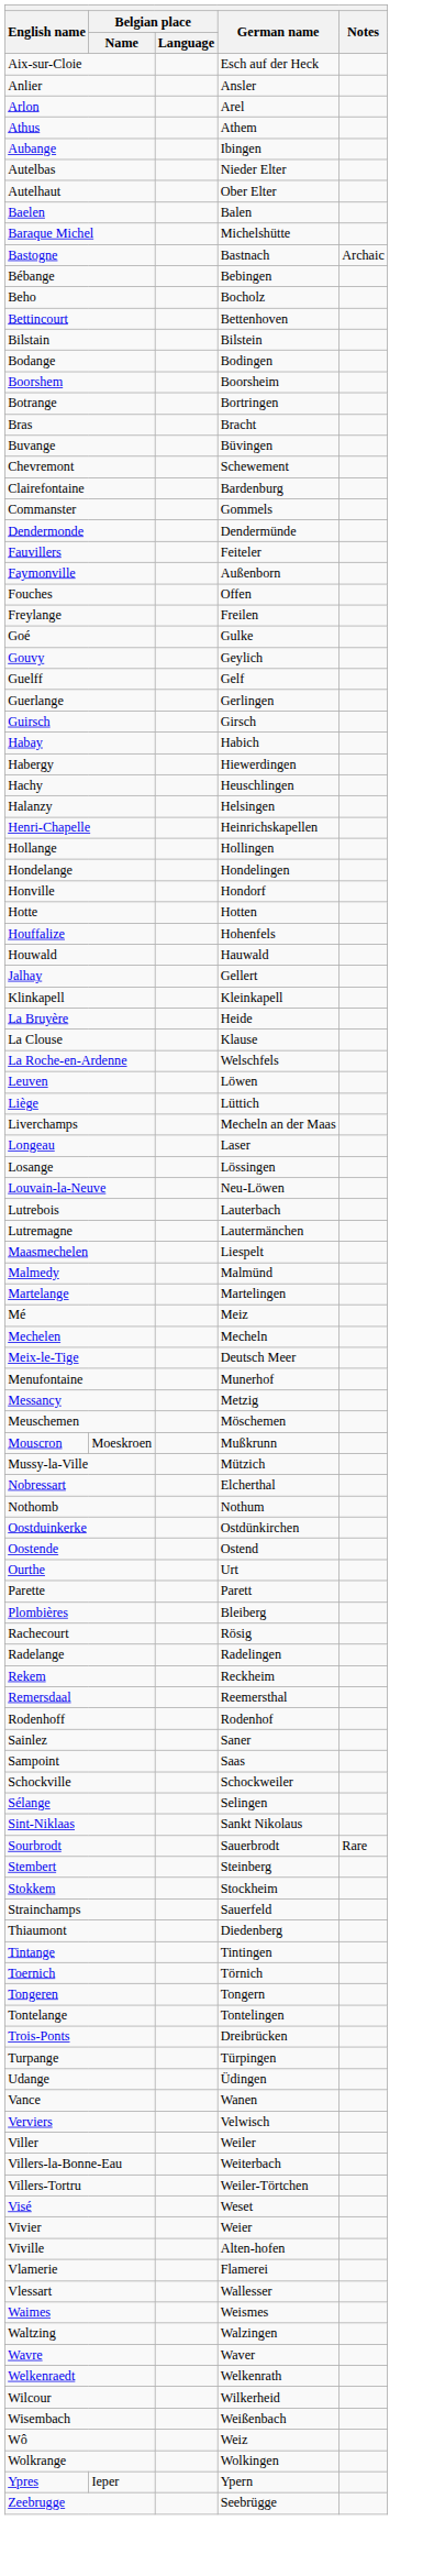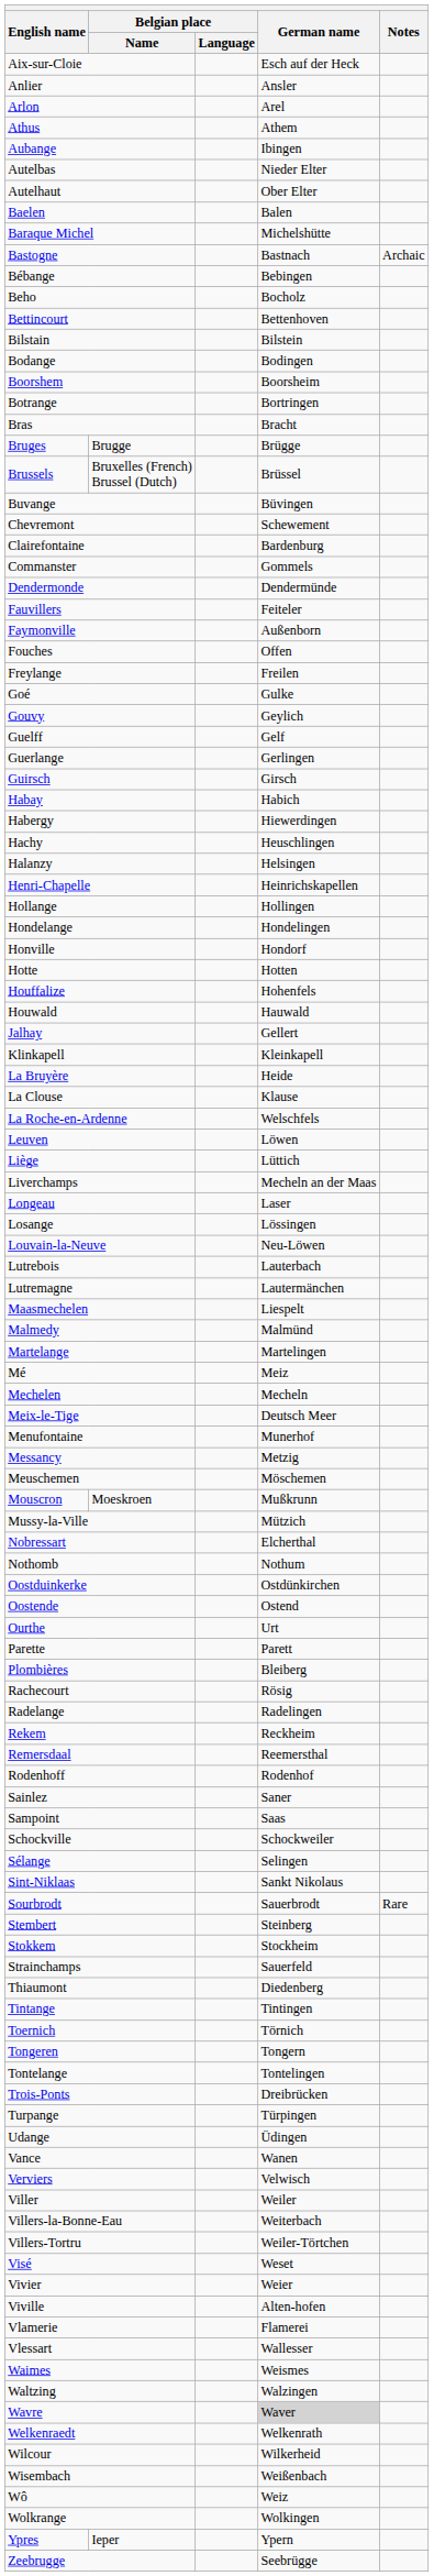+ row: Bruges | Brugge | Brügge
+ row: Brussels | Bruxelles (French) Brussel (Dutch) | Brüssel
Wavre | German name: no background -> lightgrey background
